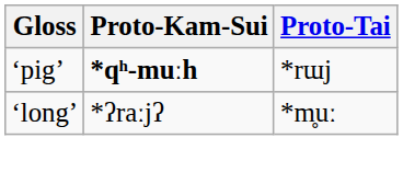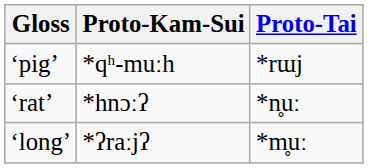‘pig’ | Proto-Kam-Sui: bold -> normal
+ row: ‘rat’ | *hnɔːʔ | *n̥uː
